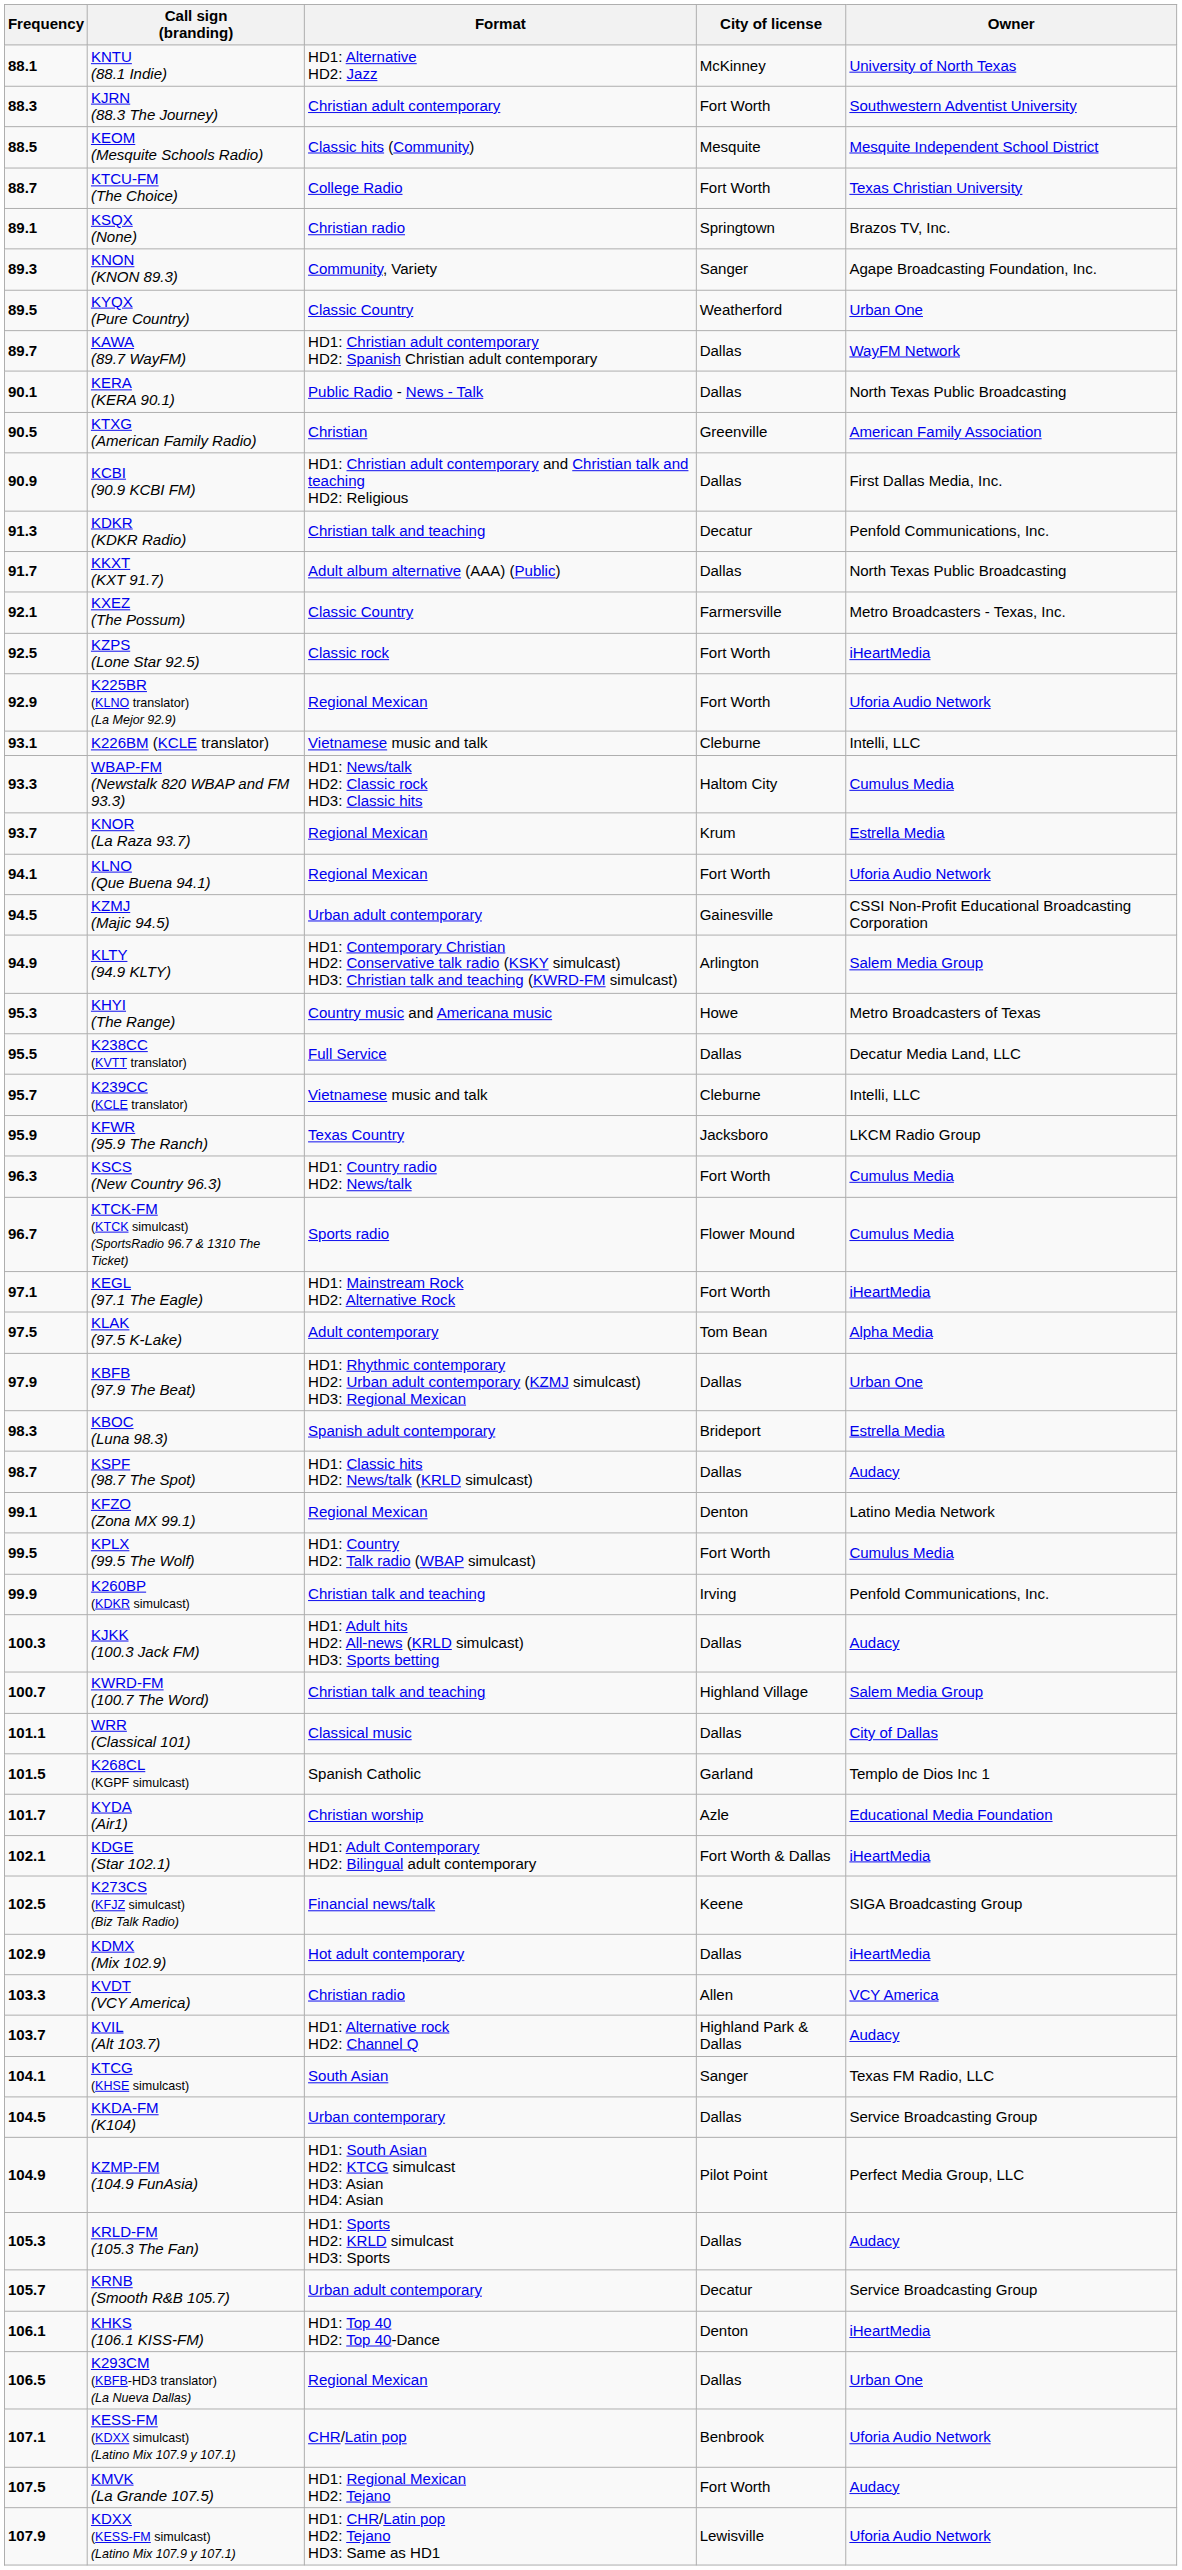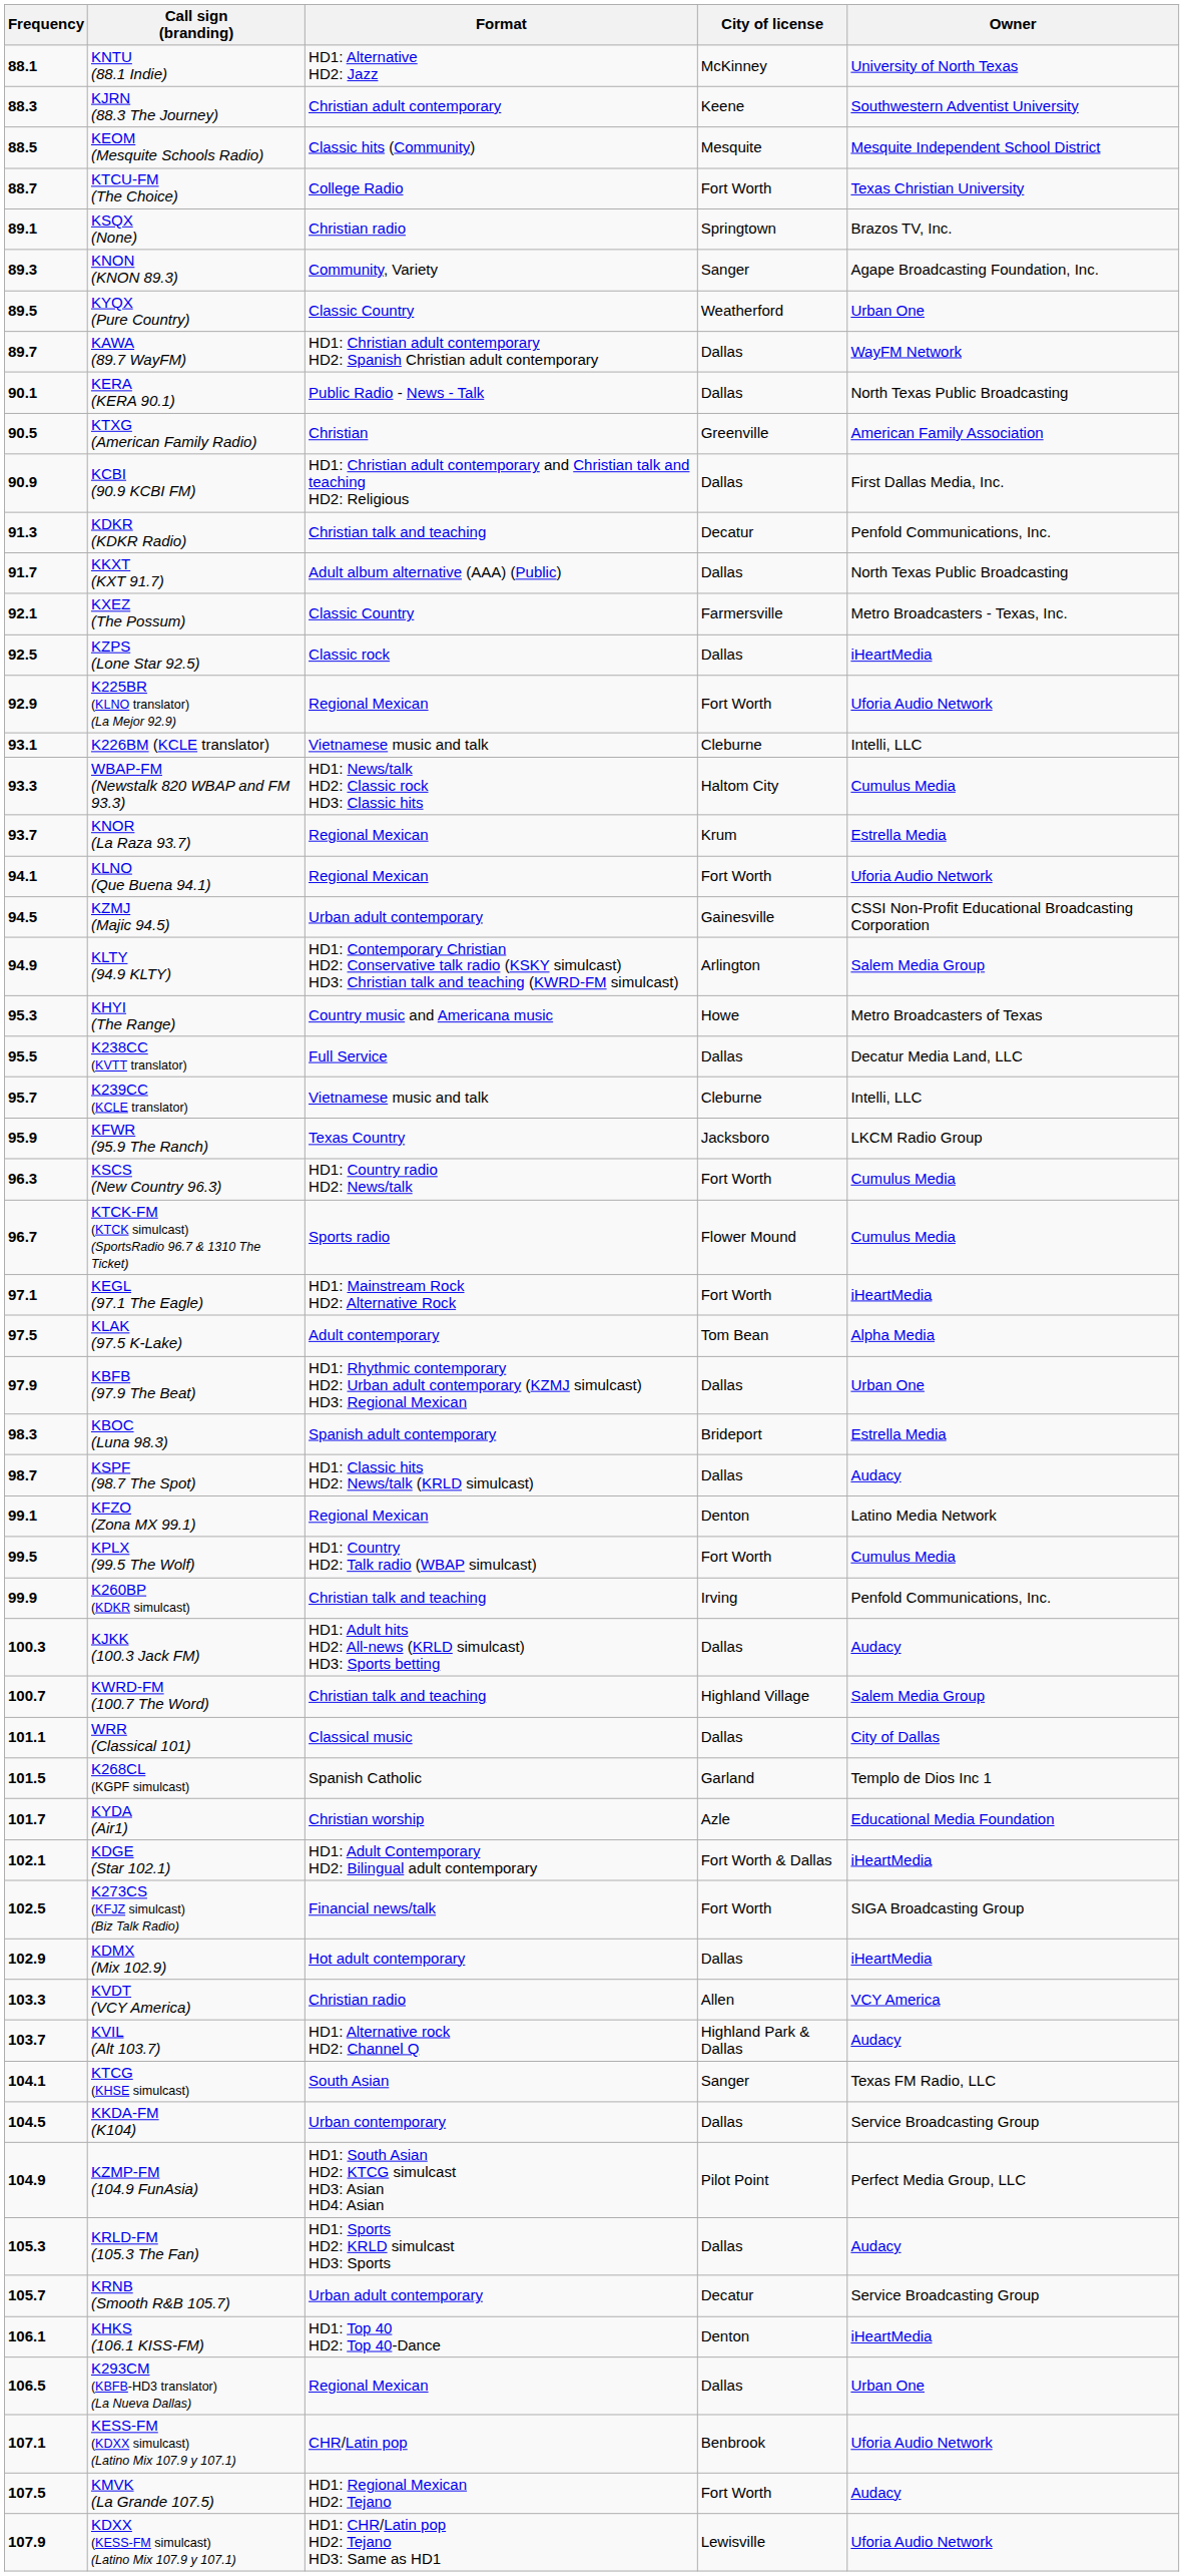KJRN (88.3 The Journey) | City of license: Fort Worth -> Keene
KZPS (Lone Star 92.5) | City of license: Fort Worth -> Dallas
K273CS (KFJZ simulcast) (Biz Talk Radio) | City of license: Keene -> Fort Worth
